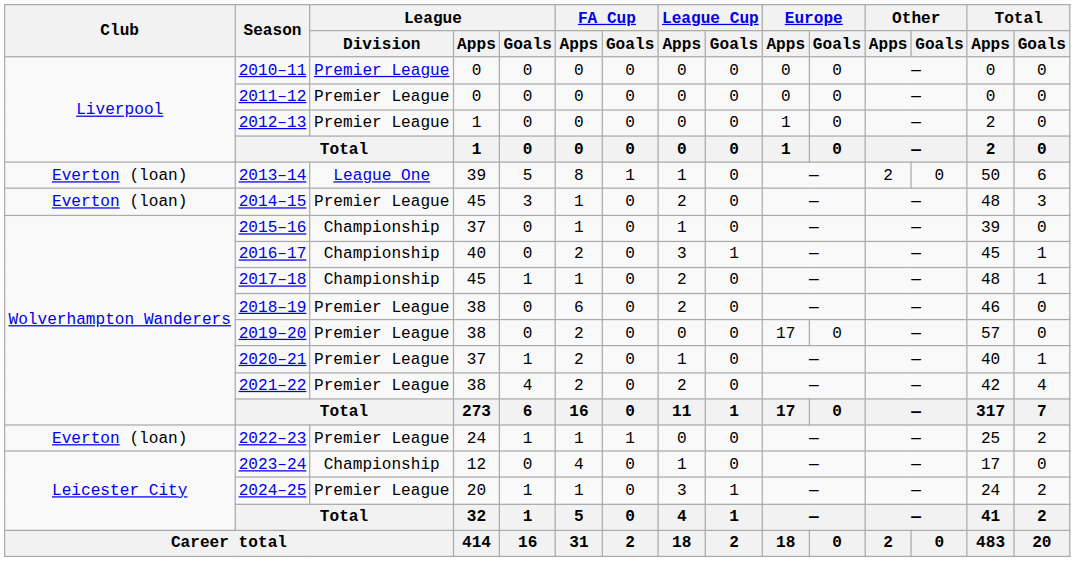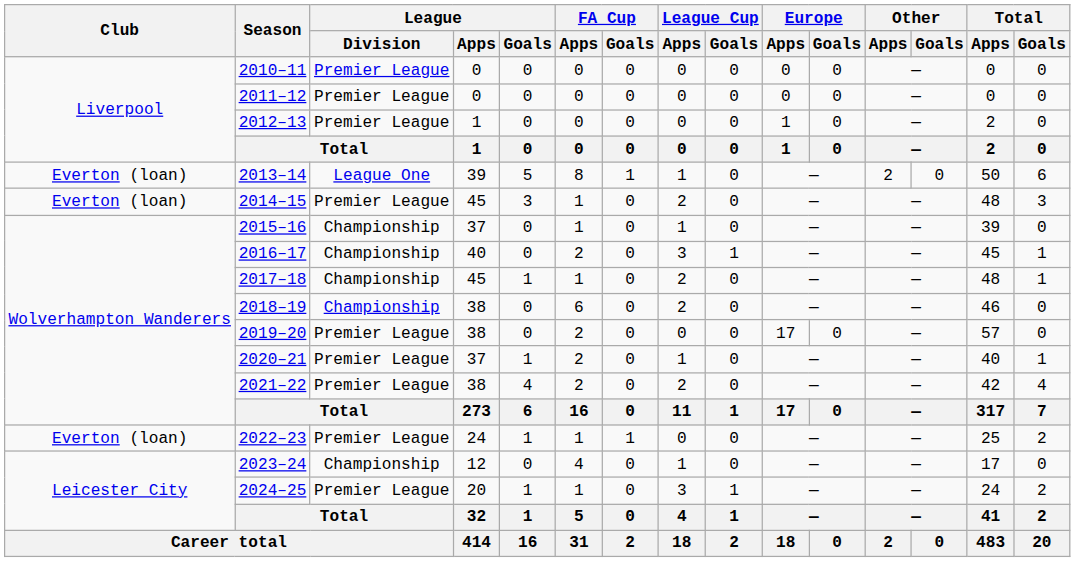2018–19 | League / Division: Premier League -> Championship
